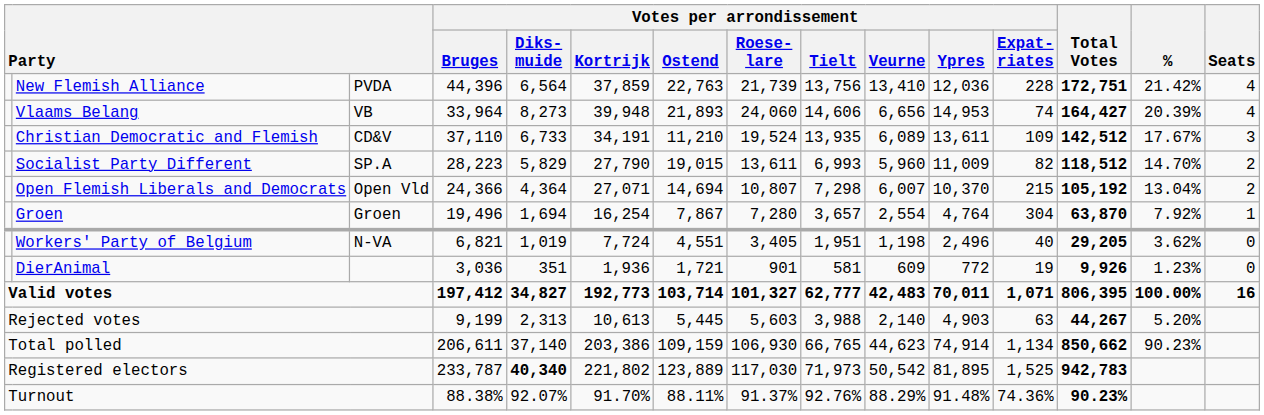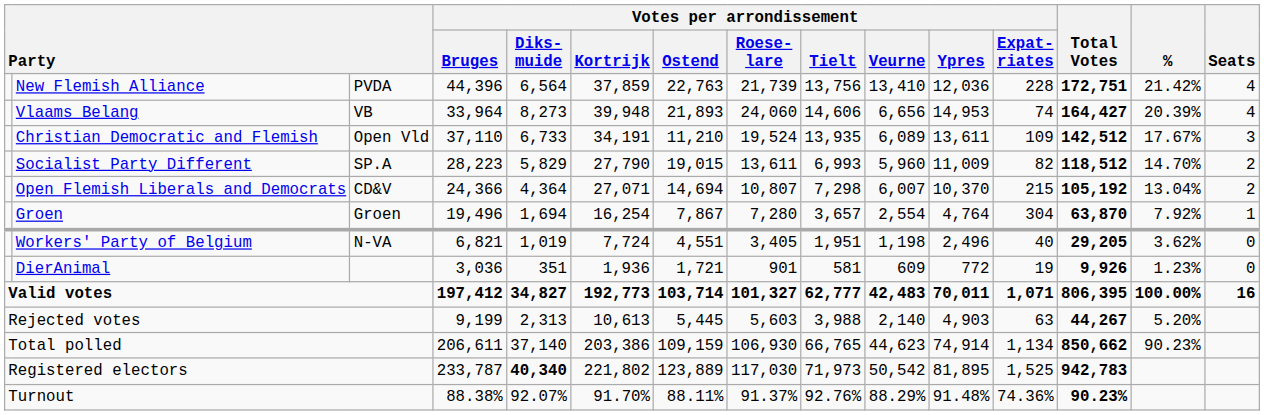Christian Democratic and Flemish | column 3: CD&V -> Open Vld
Open Flemish Liberals and Democrats | column 3: Open Vld -> CD&V
